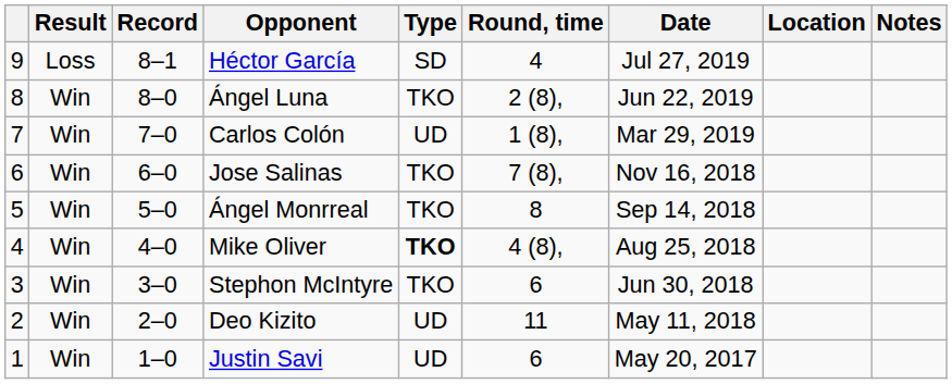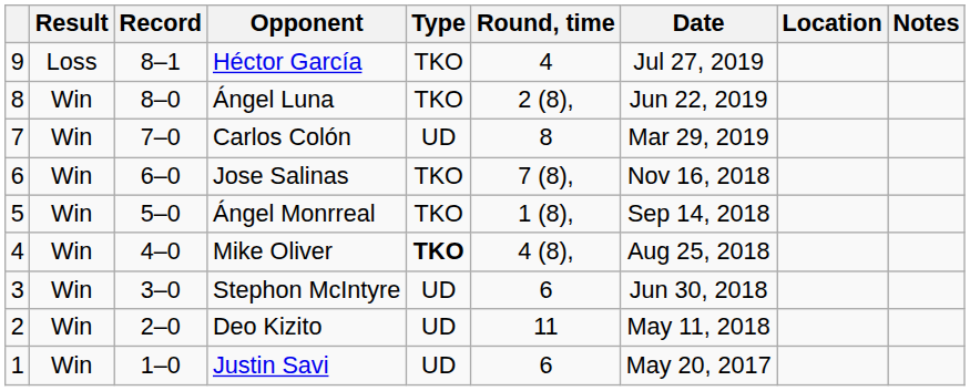Héctor García | Type: SD -> TKO
Carlos Colón | Round, time: 1 (8), -> 8
Ángel Monrreal | Round, time: 8 -> 1 (8),
Stephon McIntyre | Type: TKO -> UD
